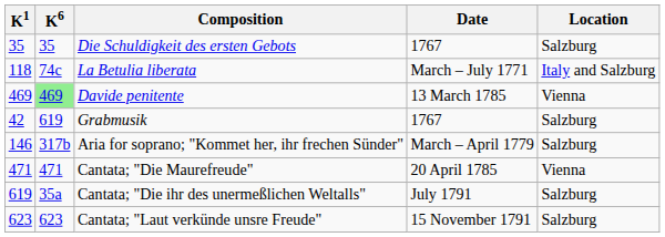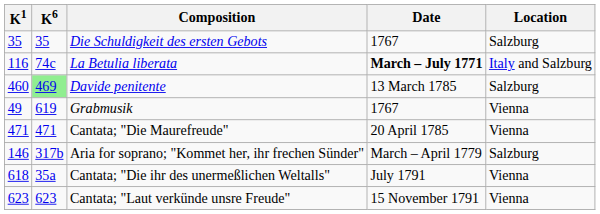La Betulia liberata | K1: 118 -> 116
La Betulia liberata | Date: normal -> bold
Davide penitente | K1: 469 -> 460
Davide penitente | Location: Vienna -> Salzburg
Grabmusik | K1: 42 -> 49
Grabmusik | Location: Salzburg -> Vienna
rows swapped: Aria for soprano; "Kommet her, ihr frechen Sünder" <-> Cantata; "Die Maurefreude"
Cantata; "Die ihr des unermeßlichen Weltalls" | K1: 619 -> 618
Cantata; "Die ihr des unermeßlichen Weltalls" | Location: Salzburg -> Vienna
Cantata; "Laut verkünde unsre Freude" | Location: Salzburg -> Vienna
